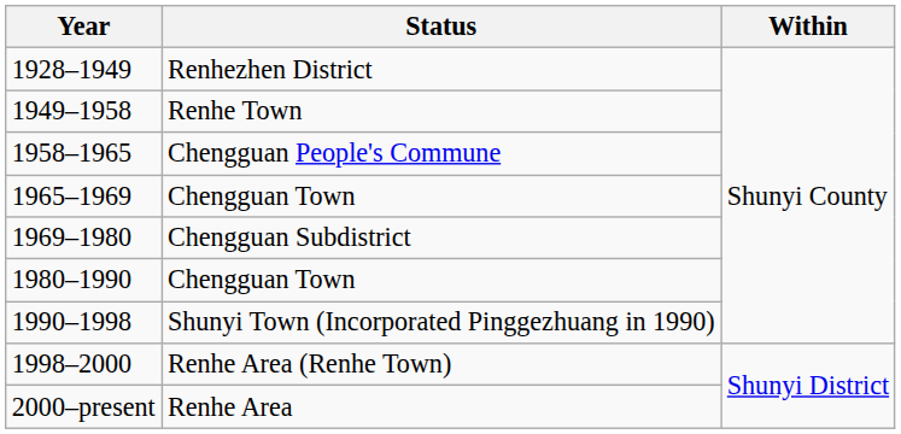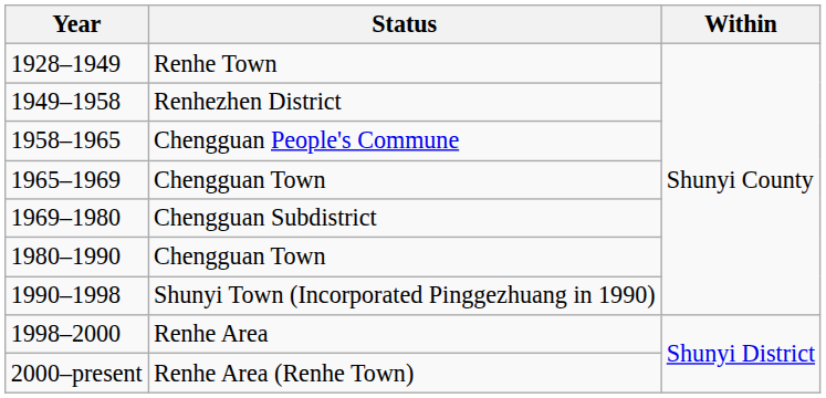1928–1949 | Status: Renhezhen District -> Renhe Town
1949–1958 | Status: Renhe Town -> Renhezhen District
1998–2000 | Status: Renhe Area (Renhe Town) -> Renhe Area
2000–present | Status: Renhe Area -> Renhe Area (Renhe Town)
